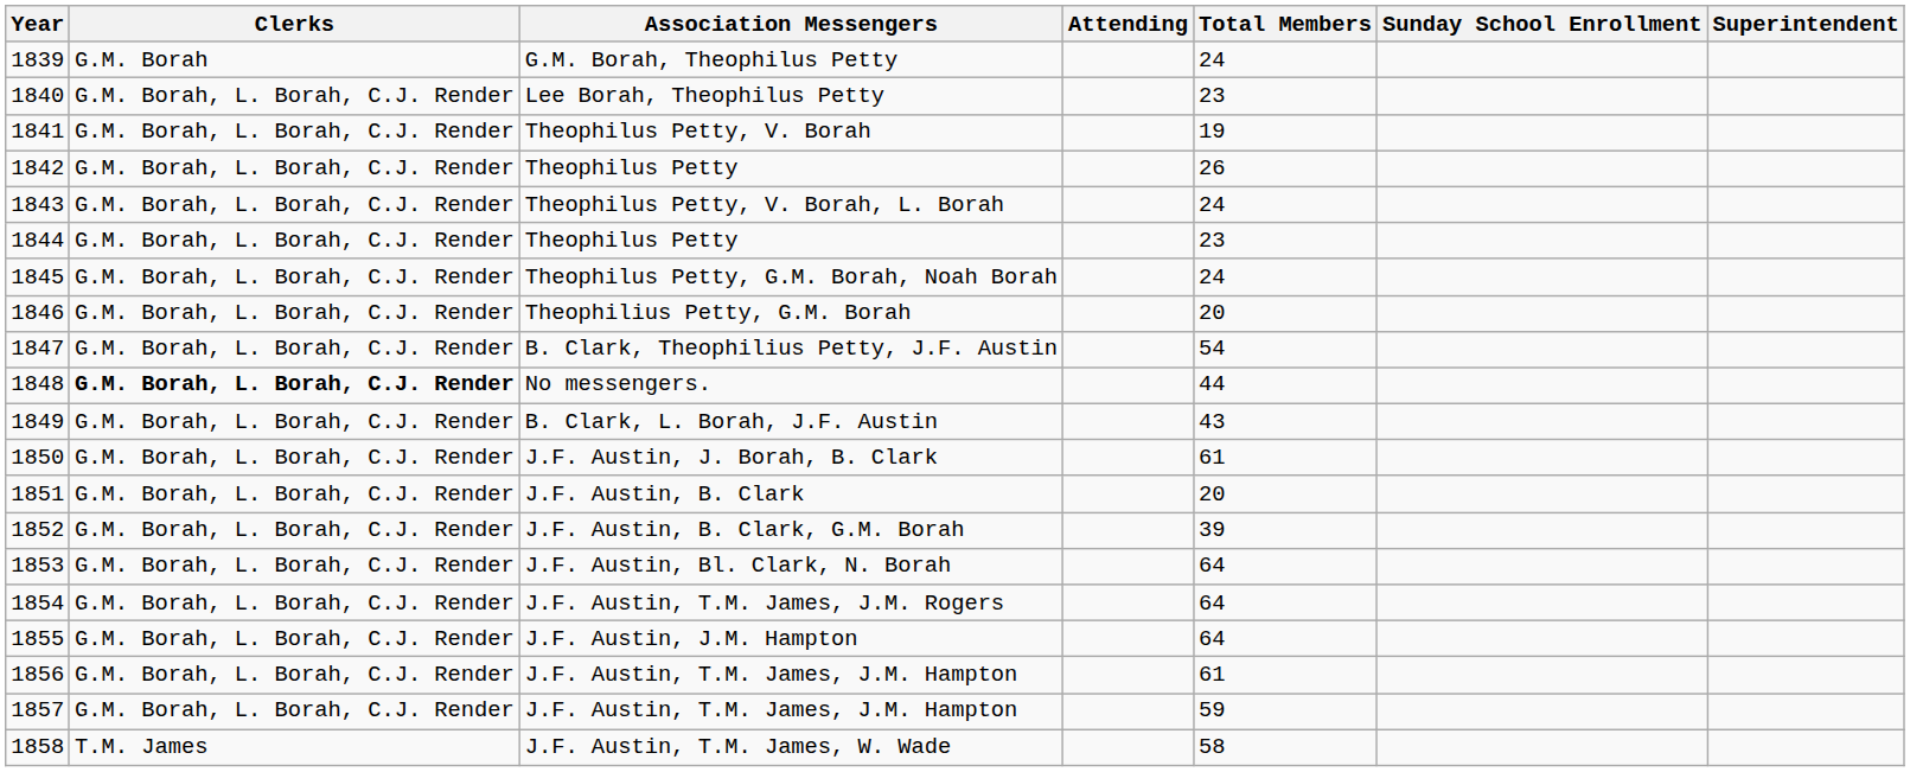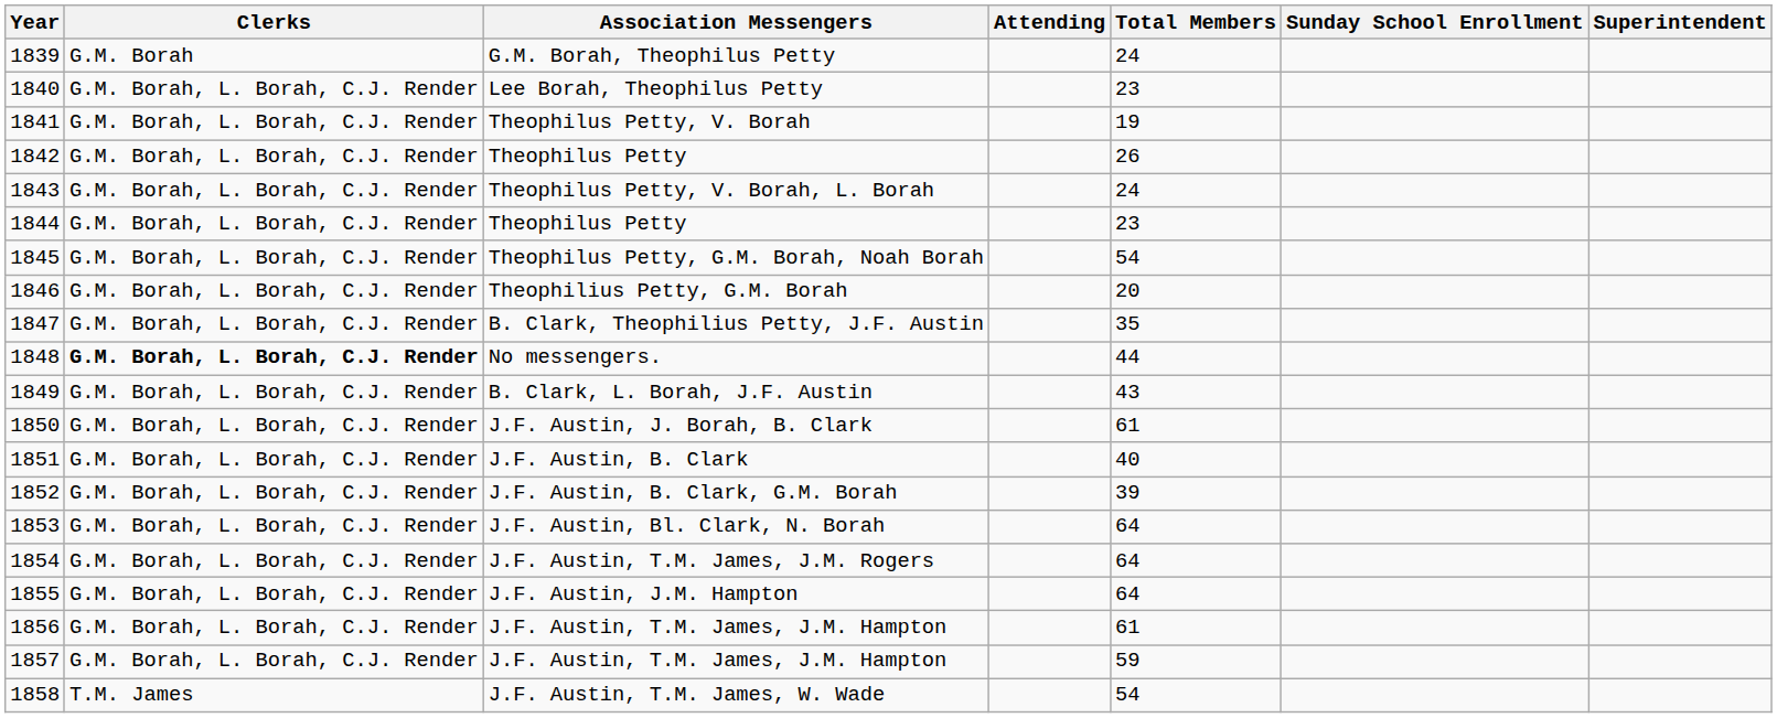Theophilus Petty, G.M. Borah, Noah Borah | Total Members: 24 -> 54
B. Clark, Theophilius Petty, J.F. Austin | Total Members: 54 -> 35
J.F. Austin, B. Clark | Total Members: 20 -> 40
J.F. Austin, T.M. James, W. Wade | Total Members: 58 -> 54
